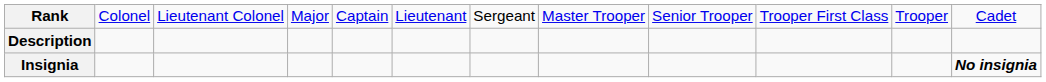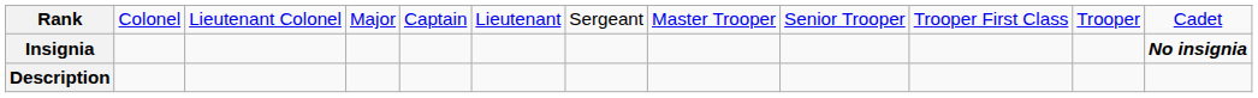rows swapped: Insignia <-> Description
